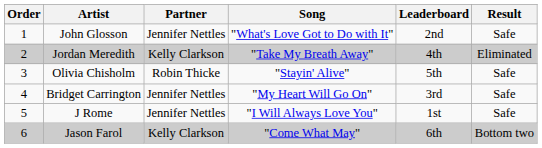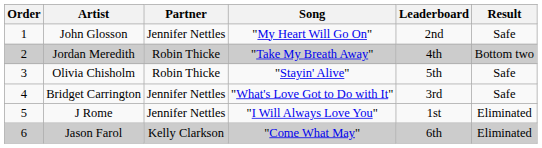John Glosson | Song: "What's Love Got to Do with It" -> "My Heart Will Go On"
Jordan Meredith | Partner: Kelly Clarkson -> Robin Thicke
Jordan Meredith | Result: Eliminated -> Bottom two
Bridget Carrington | Song: "My Heart Will Go On" -> "What's Love Got to Do with It"
J Rome | Result: Safe -> Eliminated
Jason Farol | Result: Bottom two -> Eliminated
